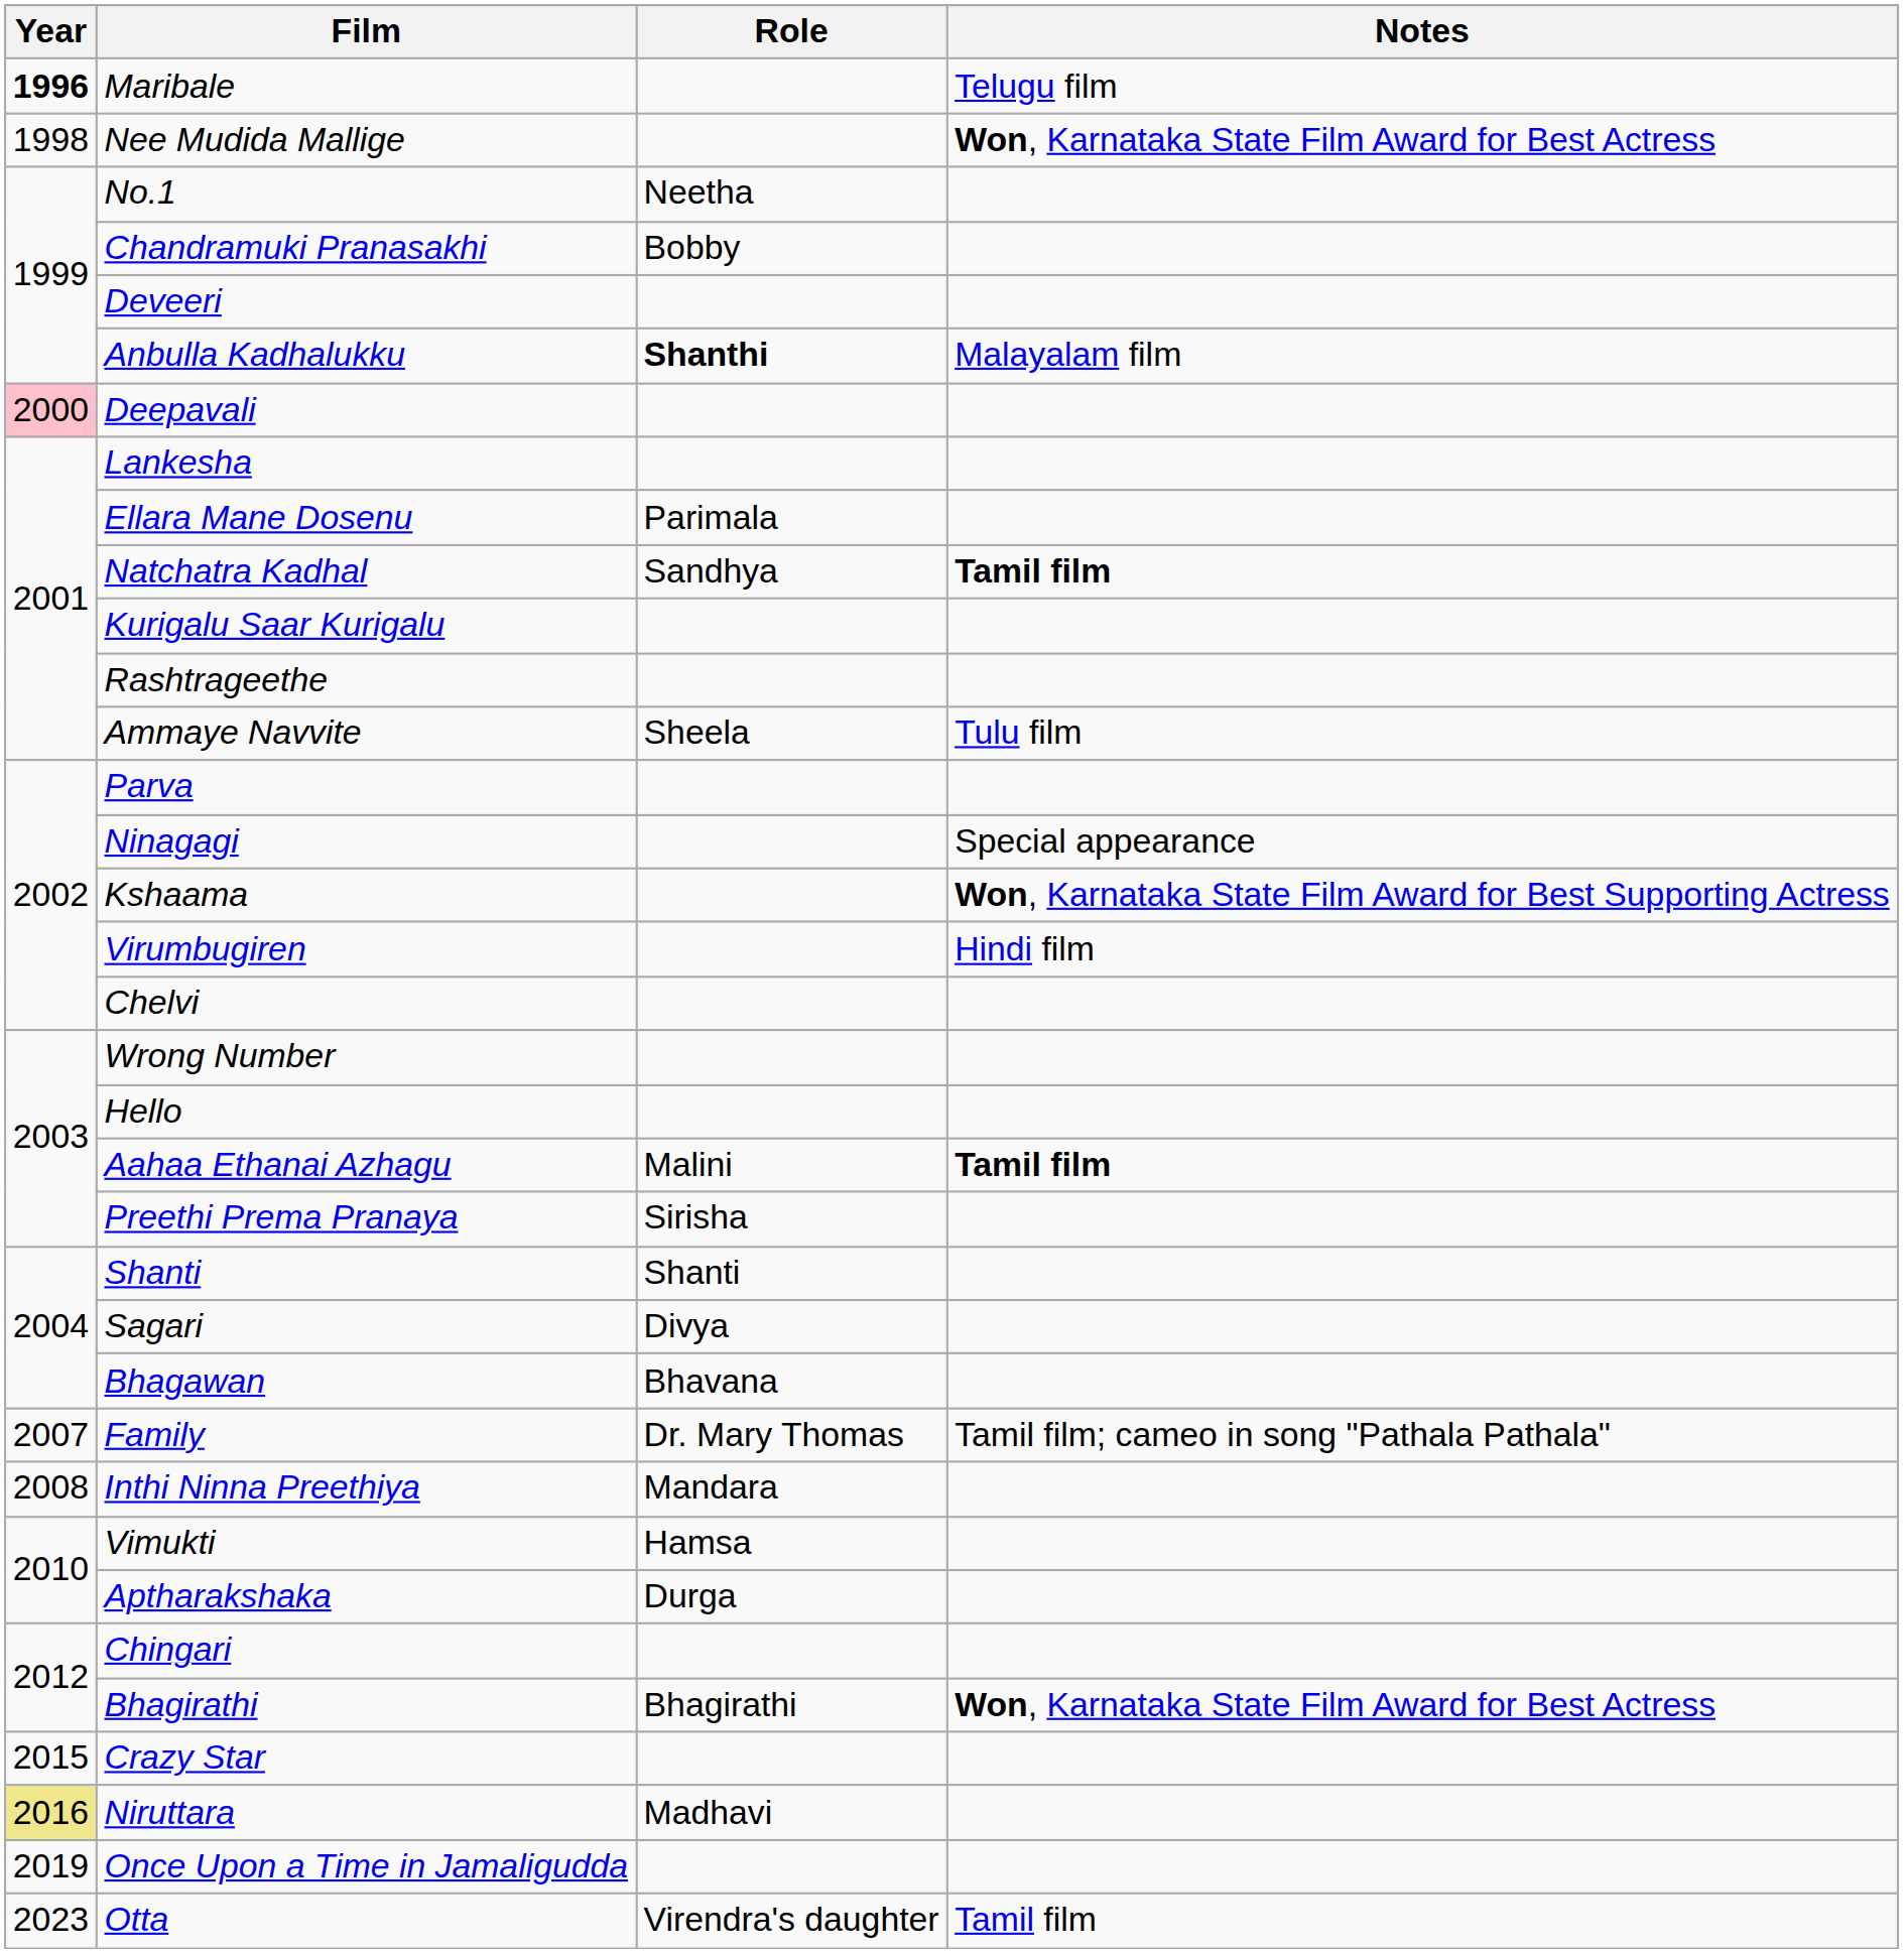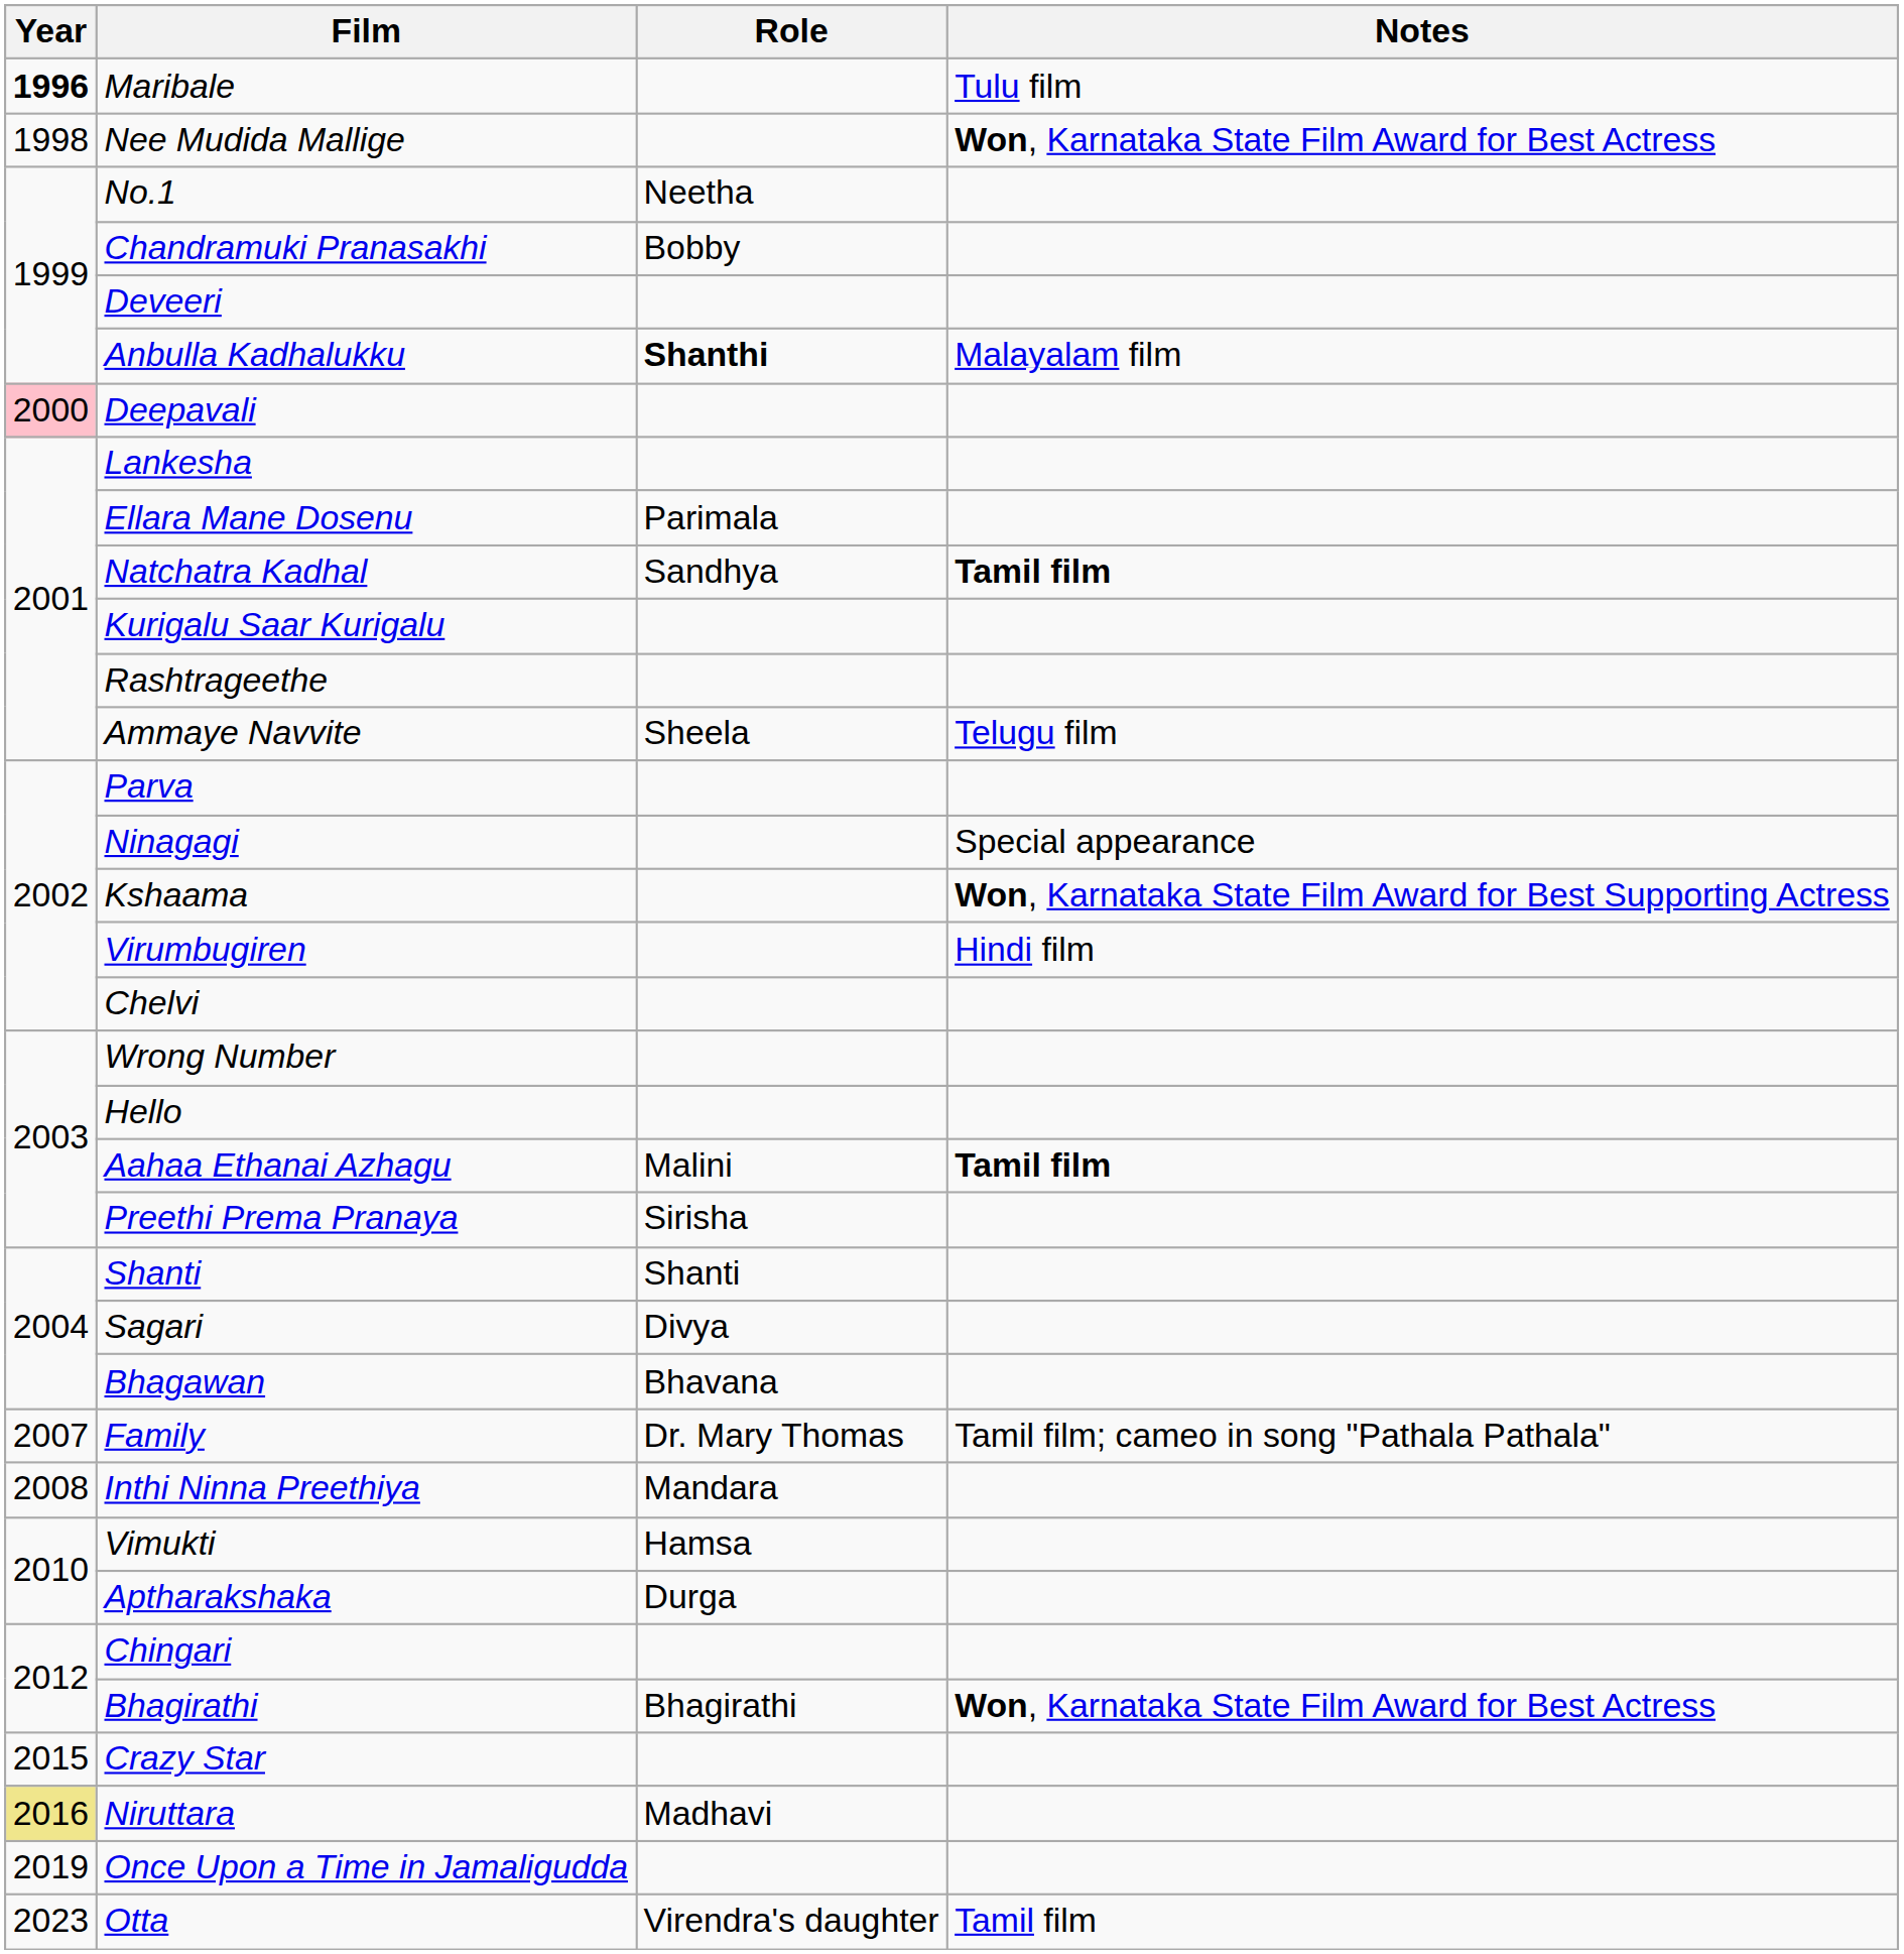Maribale | Notes: Telugu film -> Tulu film
Ammaye Navvite | Notes: Tulu film -> Telugu film
